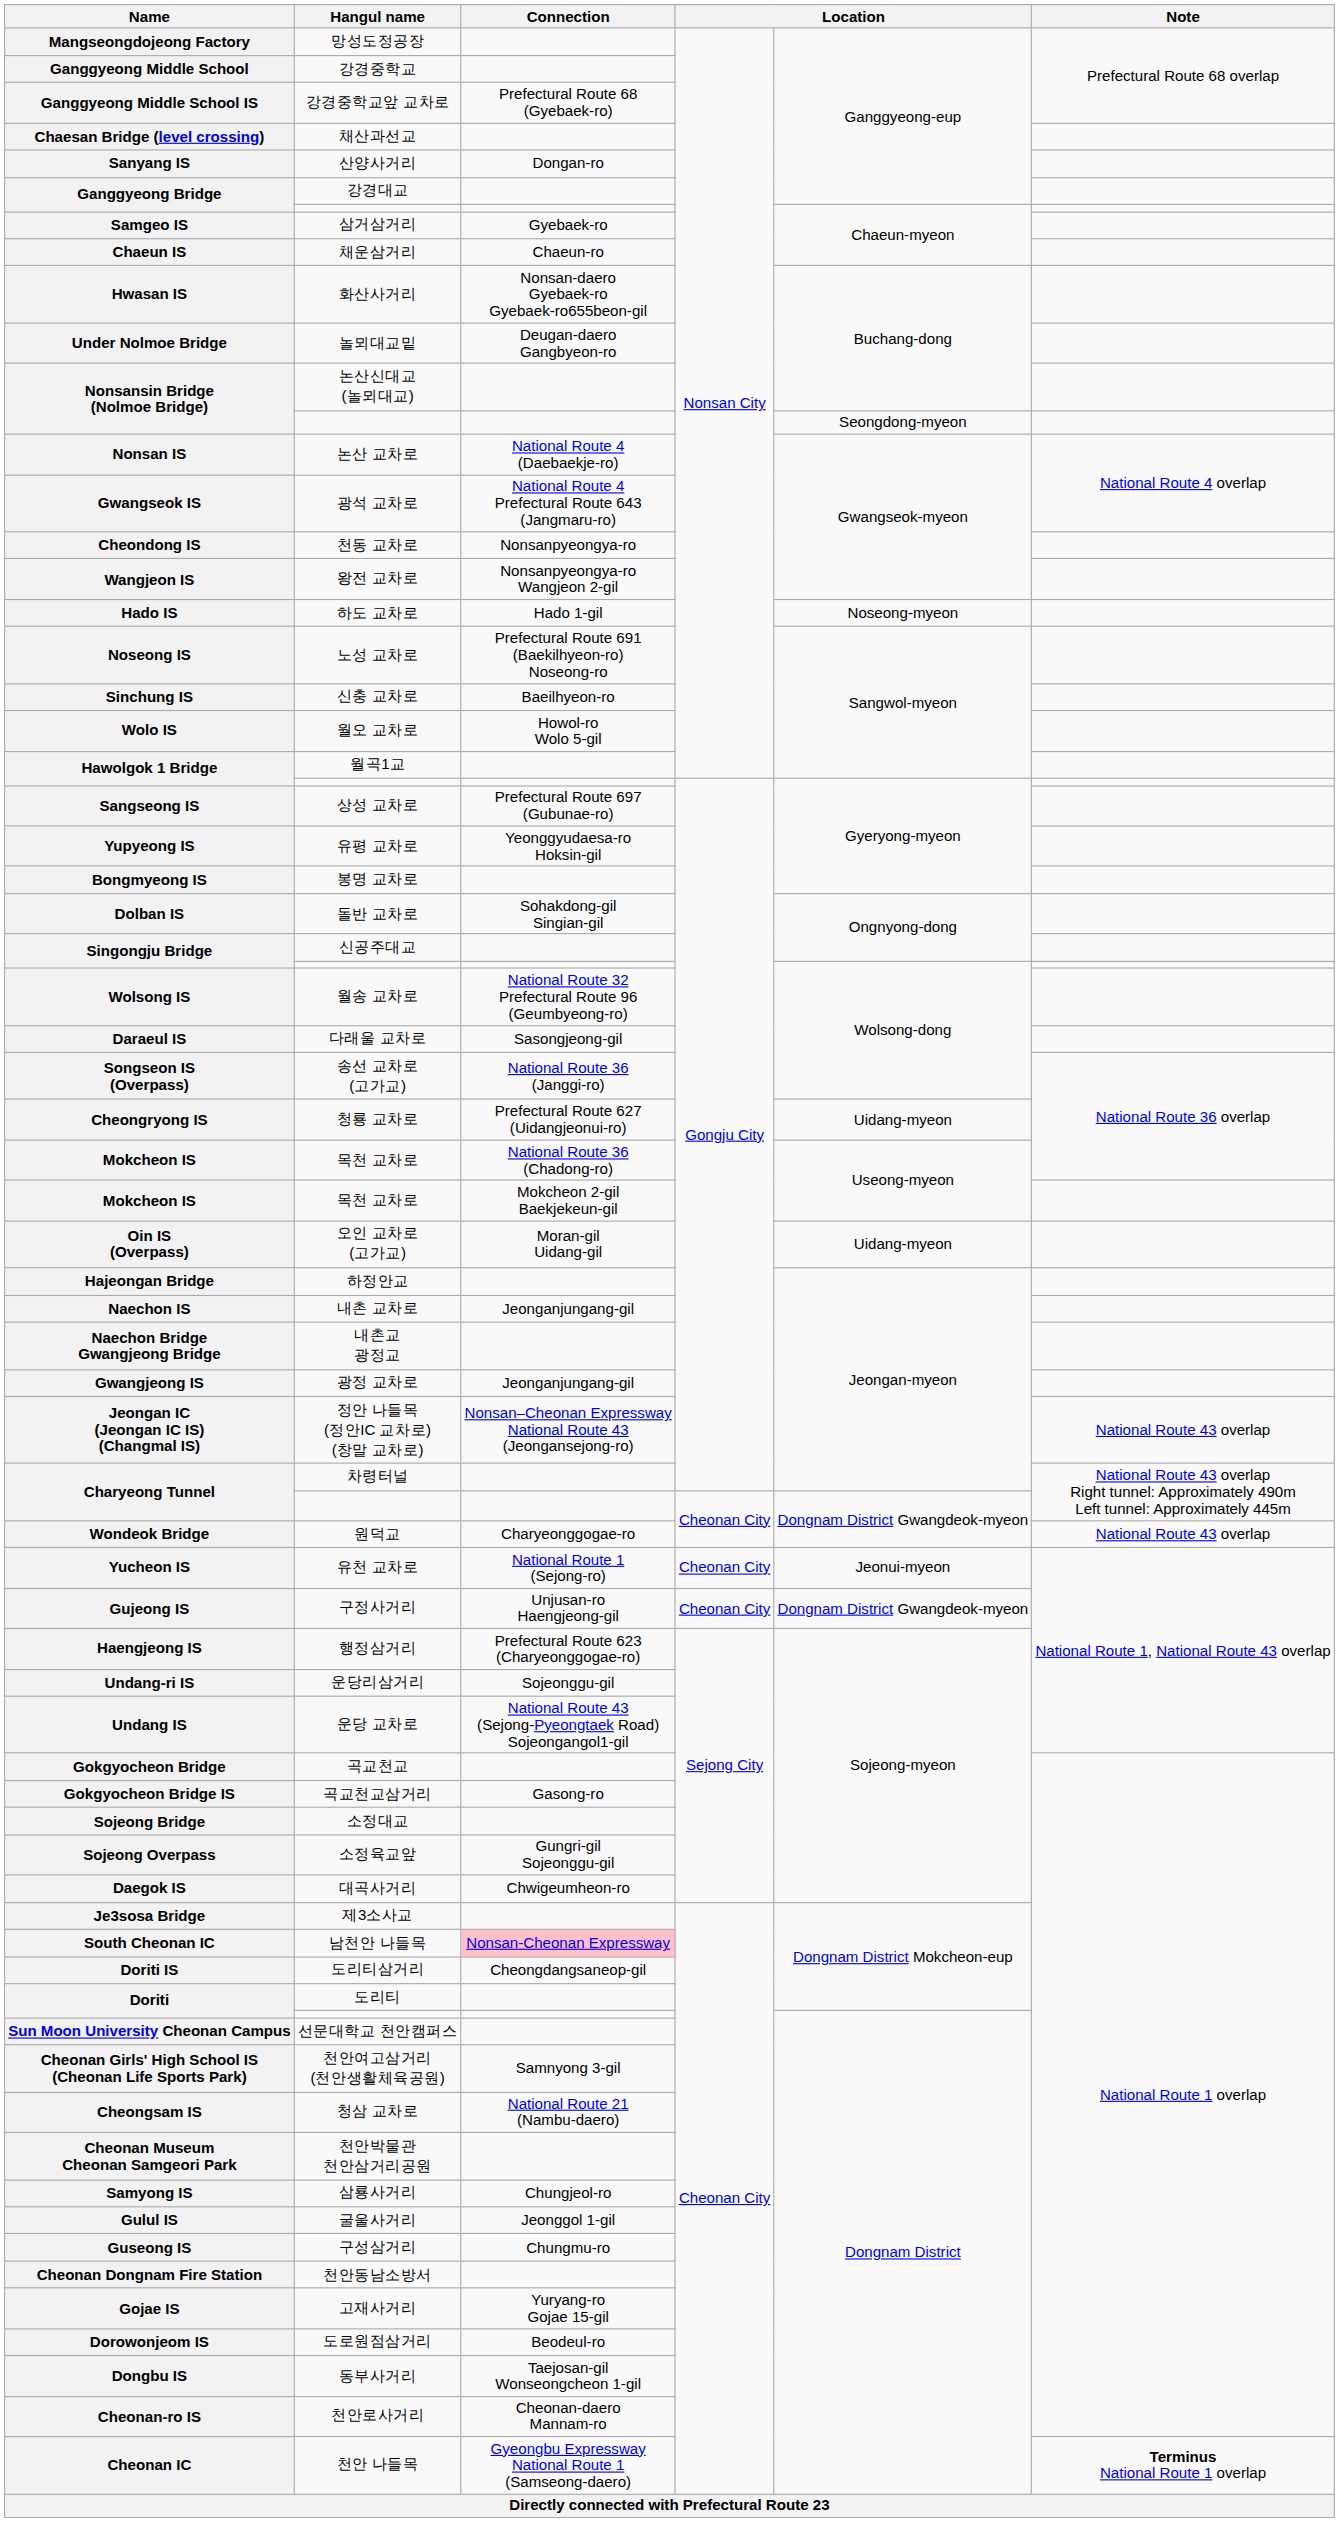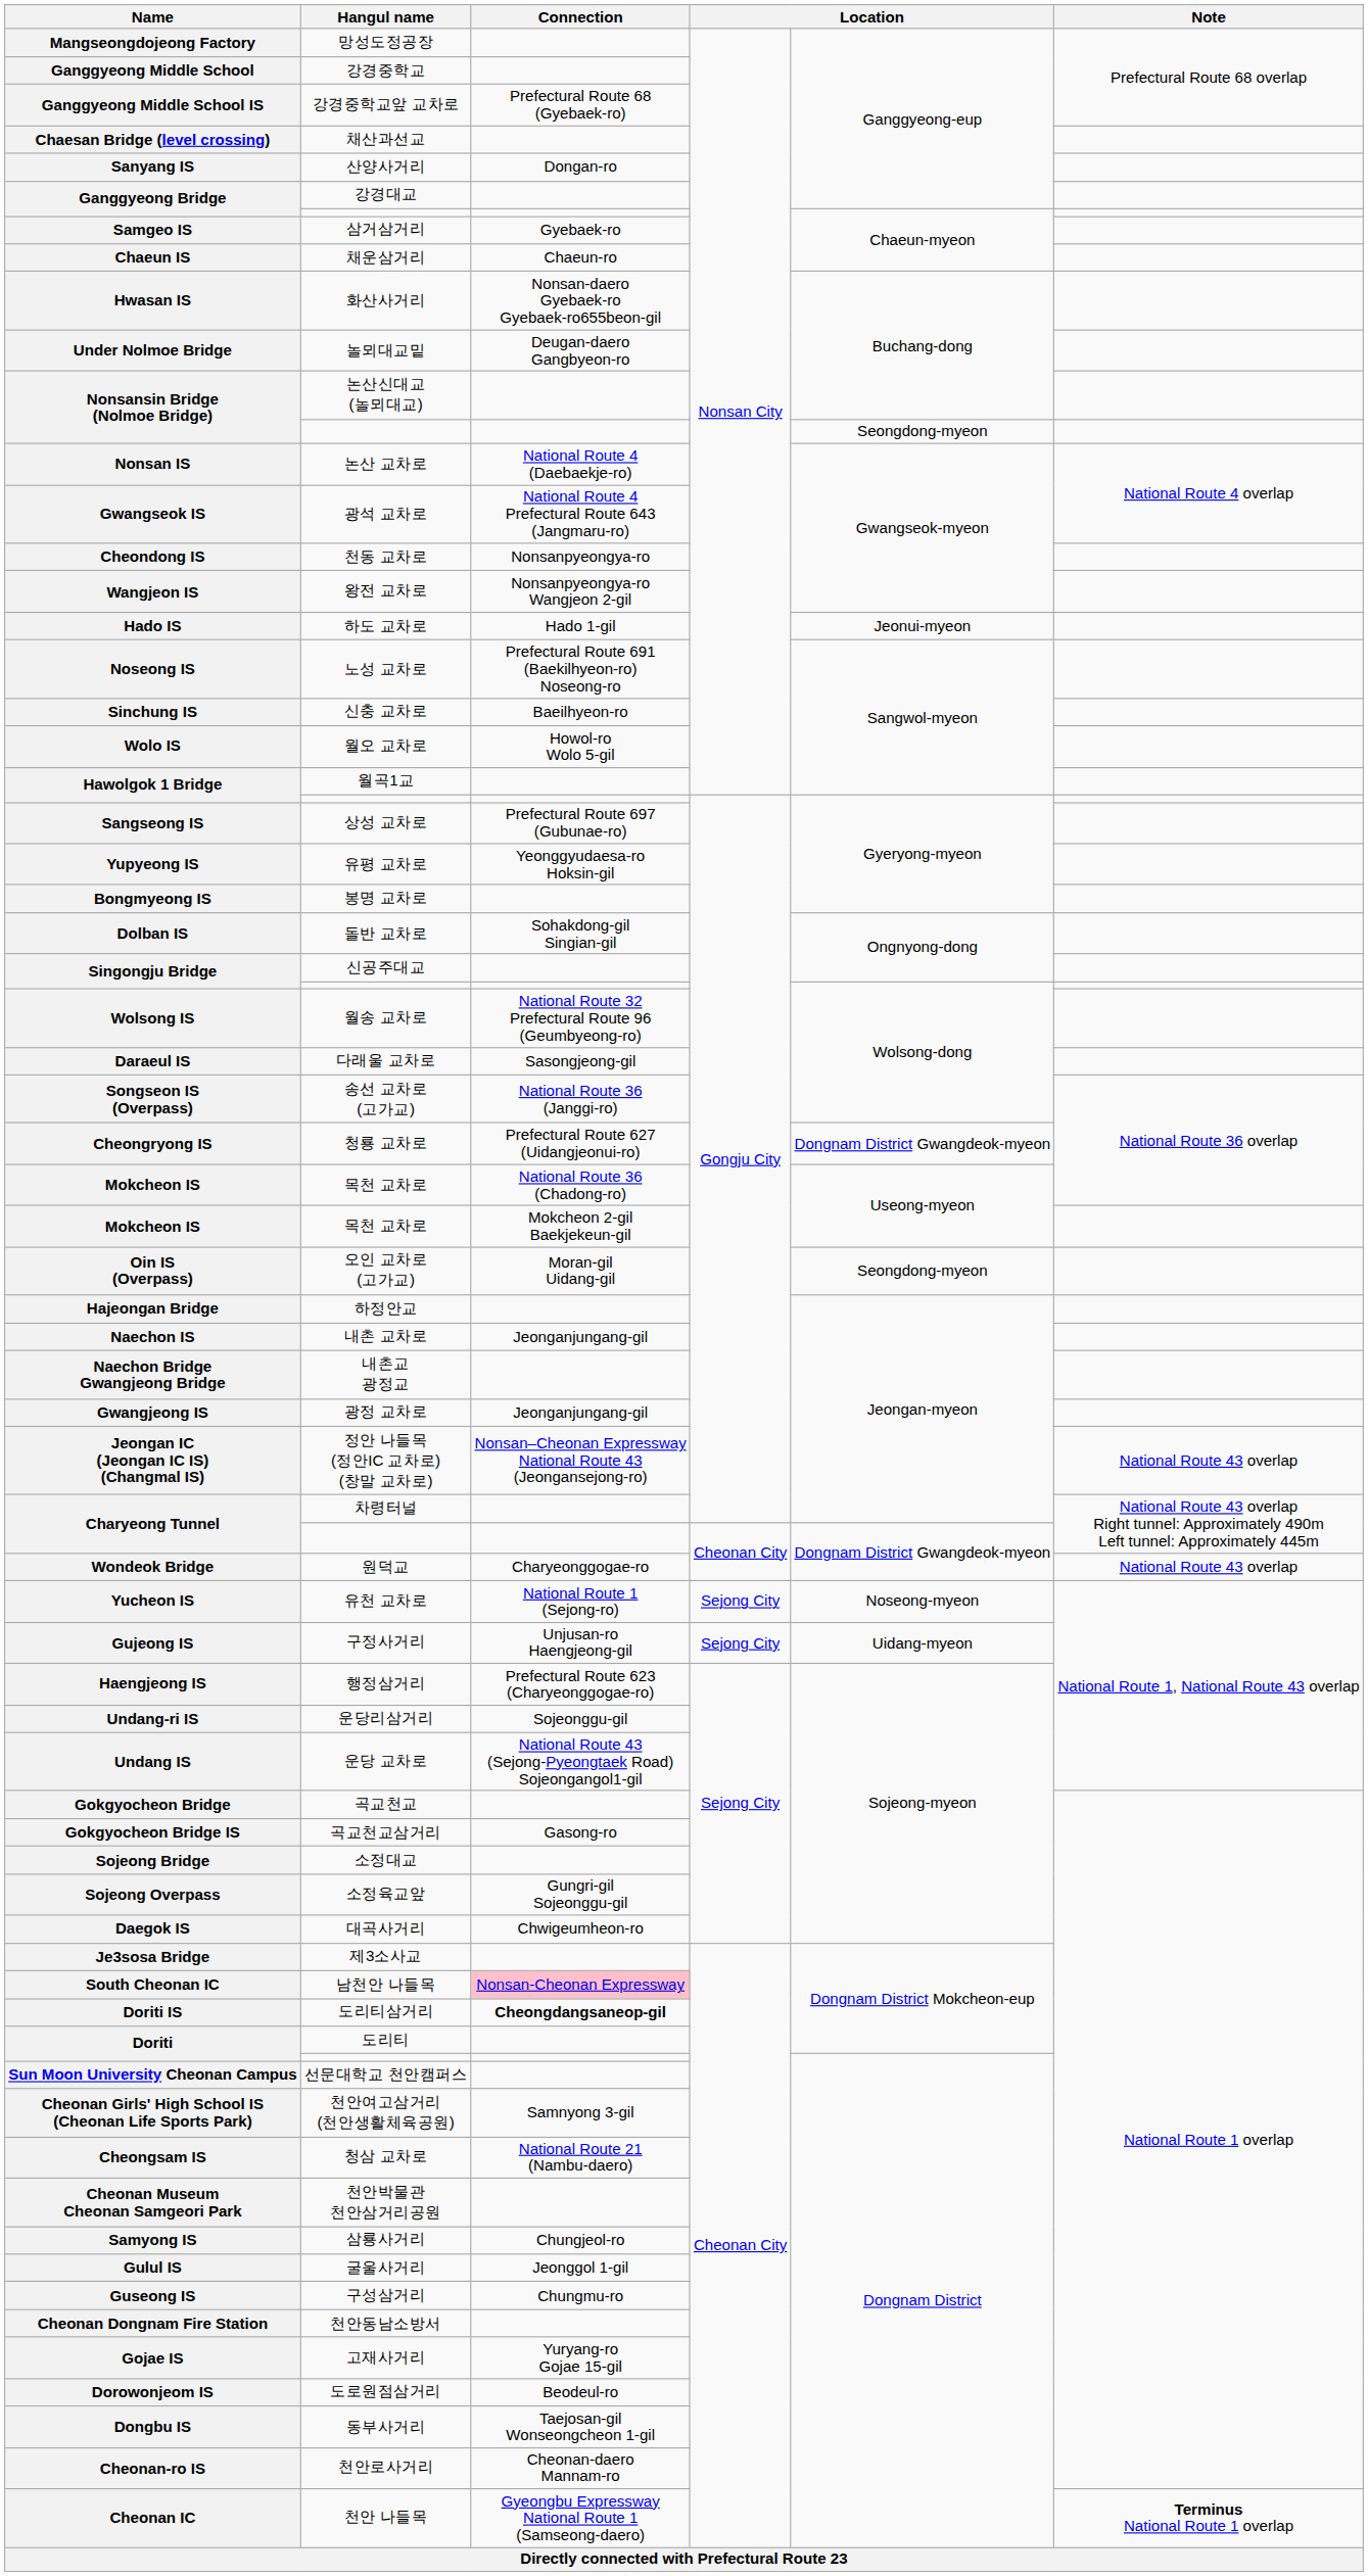Hado IS | column 5: Noseong-myeon -> Jeonui-myeon
Cheongryong IS | column 5: Uidang-myeon -> Dongnam District Gwangdeok-myeon
Oin IS (Overpass) | column 5: Uidang-myeon -> Seongdong-myeon
Yucheon IS | column 4: Cheonan City -> Sejong City
Yucheon IS | column 5: Jeonui-myeon -> Noseong-myeon
Gujeong IS | column 4: Cheonan City -> Sejong City
Gujeong IS | column 5: Dongnam District Gwangdeok-myeon -> Uidang-myeon
Doriti IS | Connection: normal -> bold
